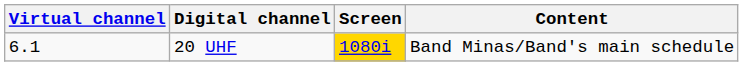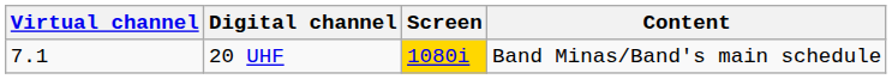20 UHF | Virtual channel: 6.1 -> 7.1
